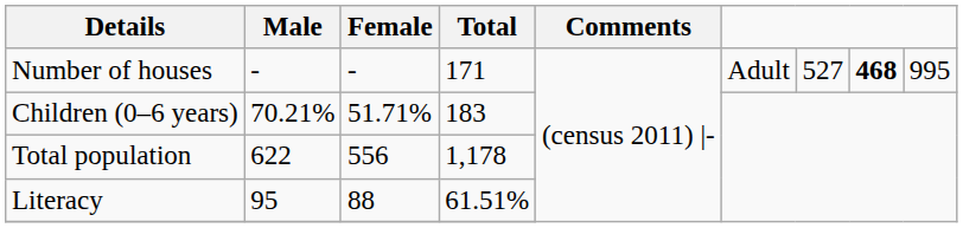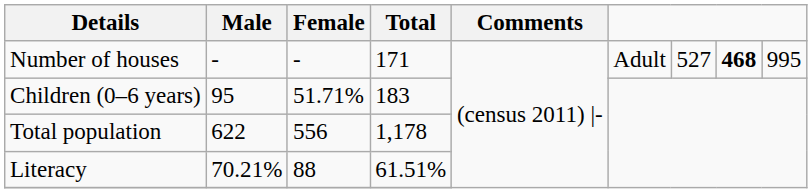Children (0–6 years) | Male: 70.21% -> 95
Literacy | Male: 95 -> 70.21%
